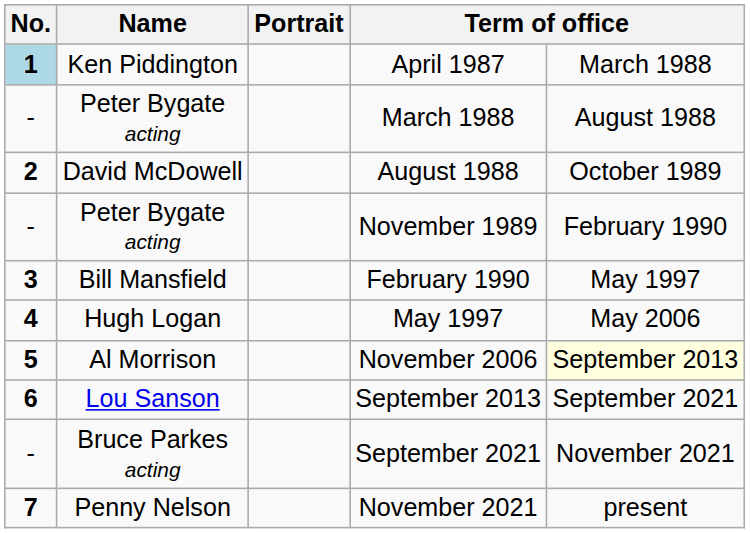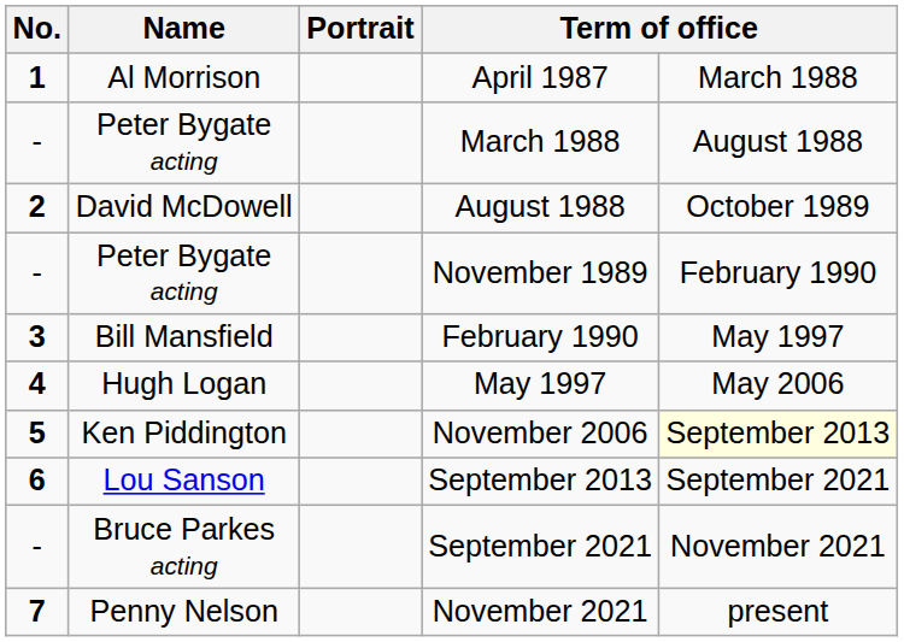April 1987 | No.: lightblue background -> no background
April 1987 | Name: Ken Piddington -> Al Morrison
November 2006 | Name: Al Morrison -> Ken Piddington
